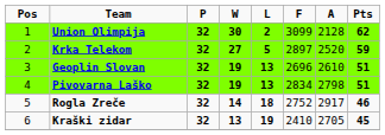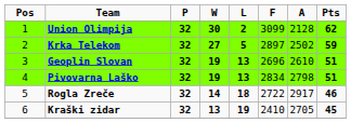Krka Telekom | A: 2520 -> 2502
Rogla Zreče | F: 2752 -> 2722
